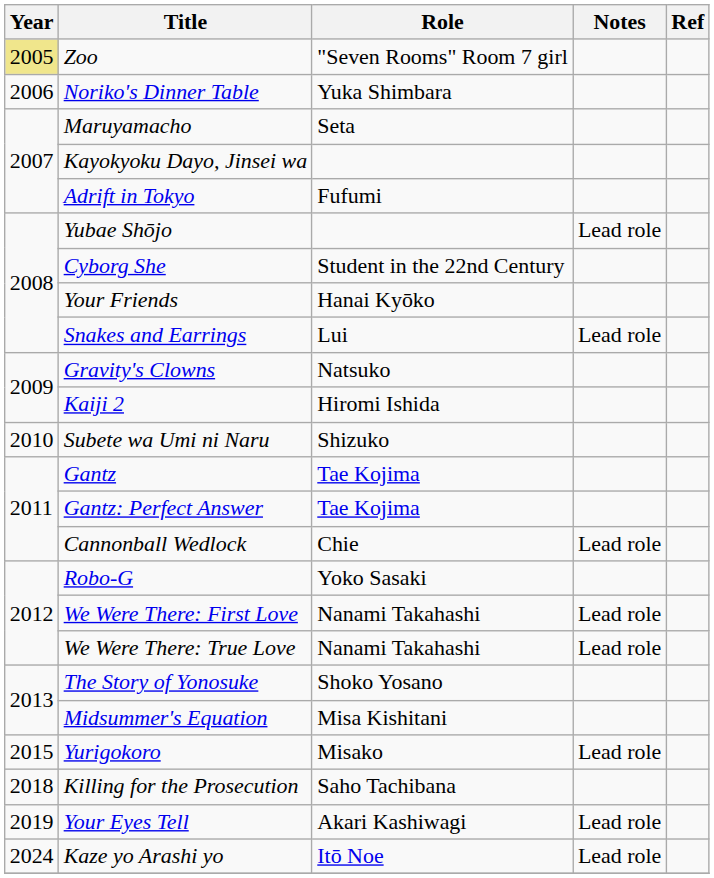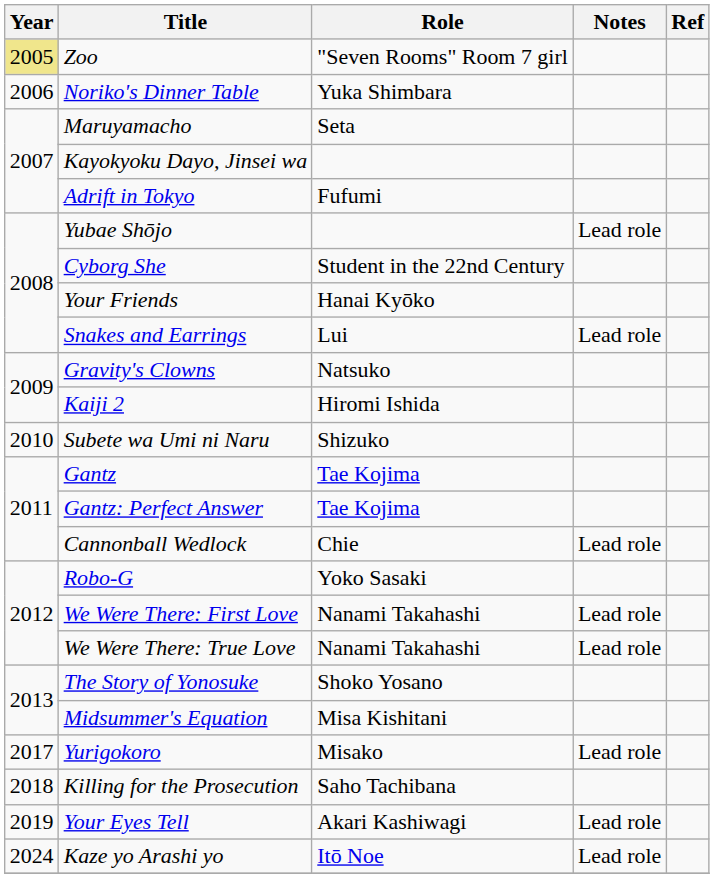Yurigokoro | Year: 2015 -> 2017
